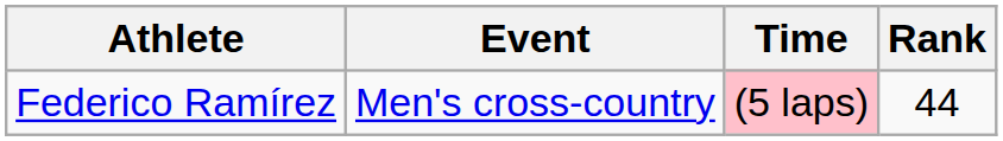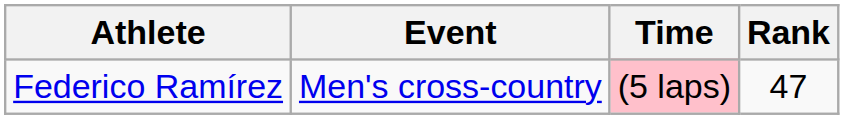Federico Ramírez | Rank: 44 -> 47
